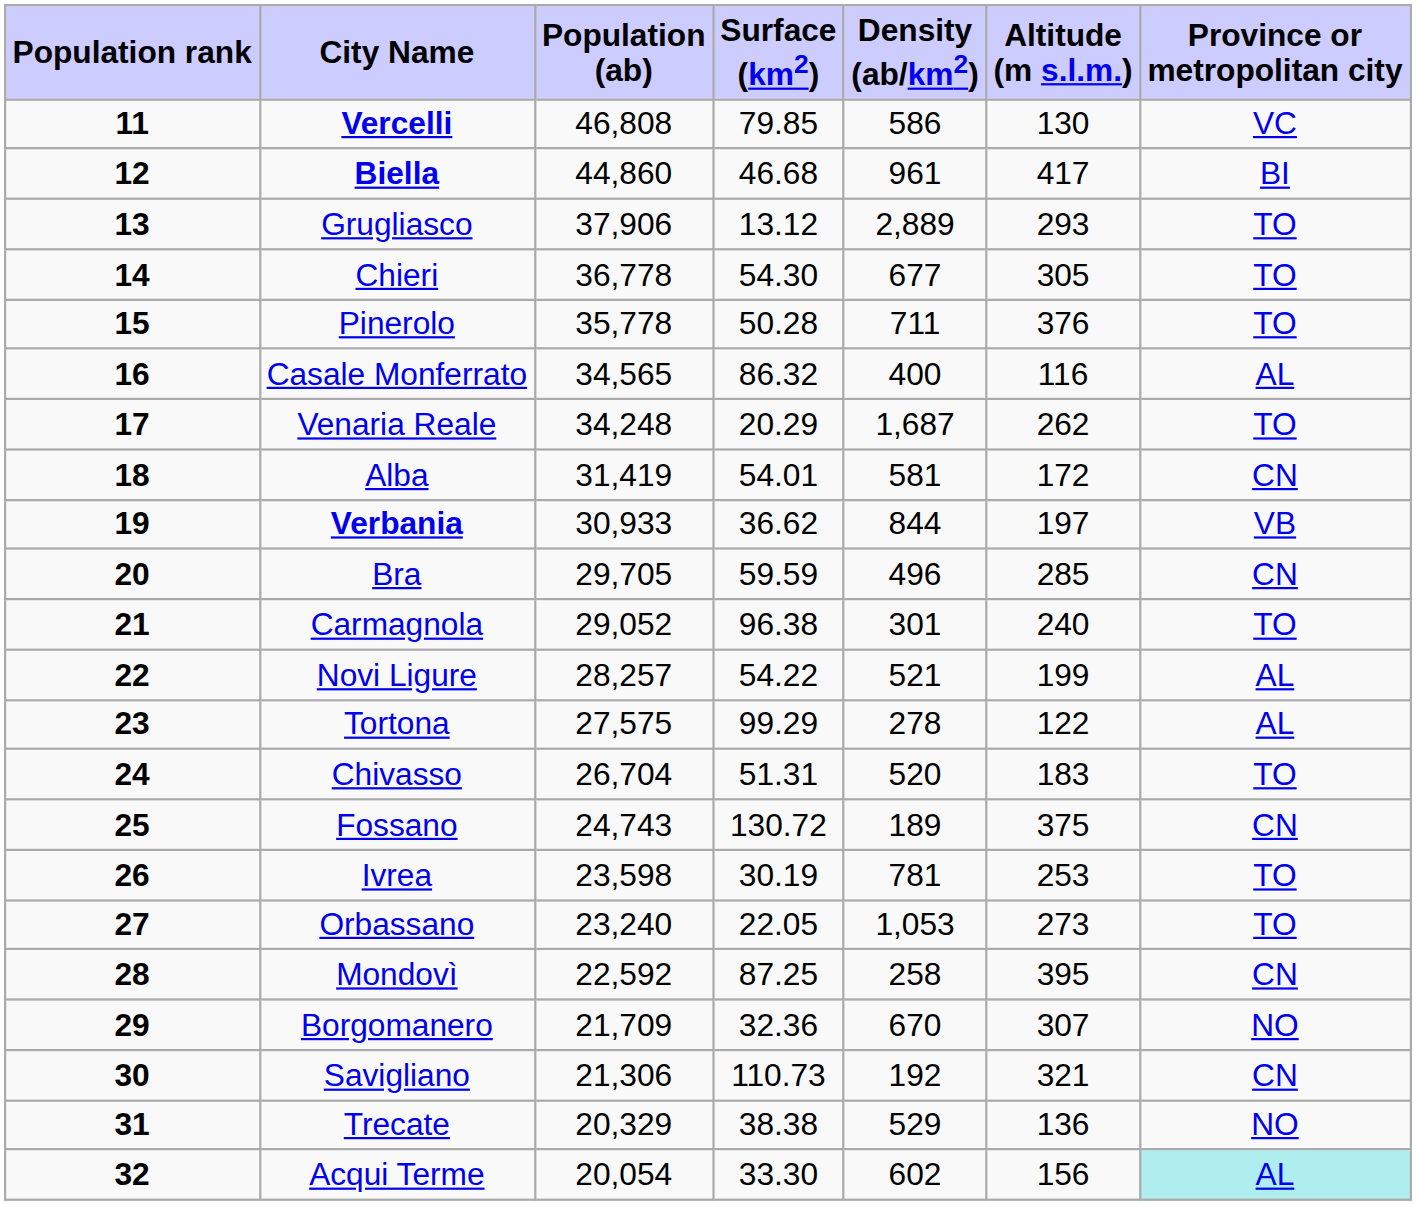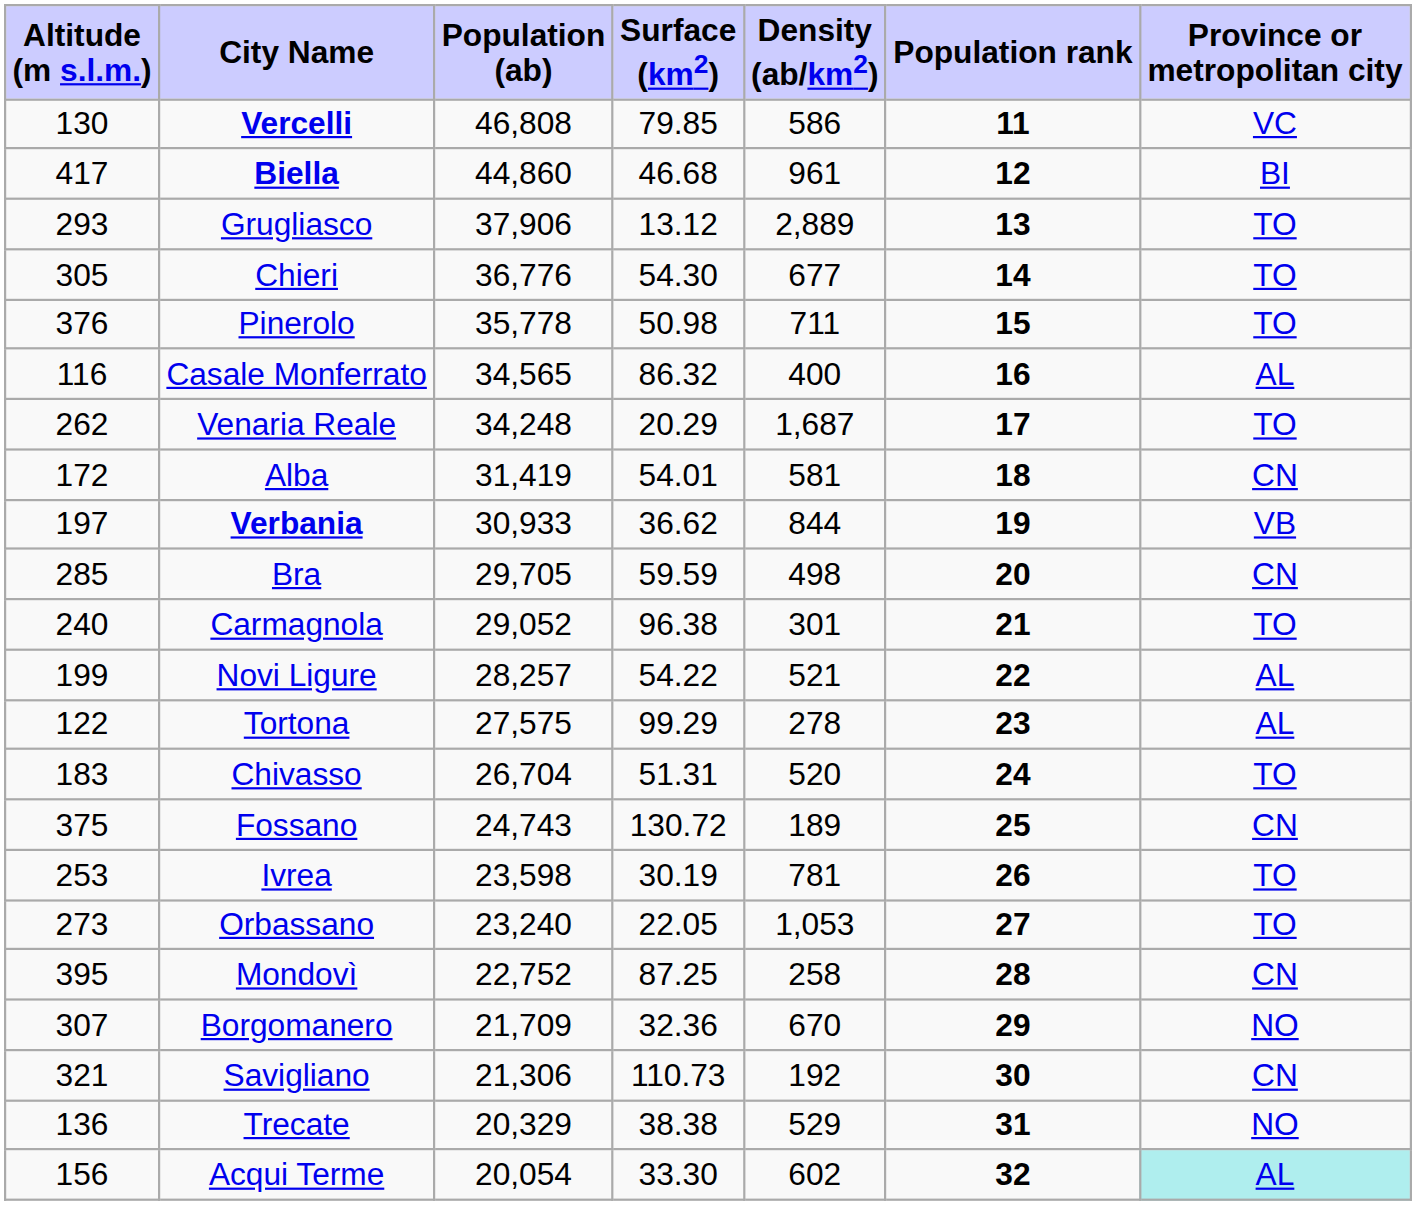columns swapped: Population rank <-> Altitude (m s.l.m.)
Chieri | Population (ab): 36,778 -> 36,776
Pinerolo | Surface (km2): 50.28 -> 50.98
Bra | Density (ab/km2): 496 -> 498
Mondovì | Population (ab): 22,592 -> 22,752
